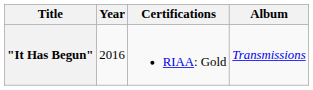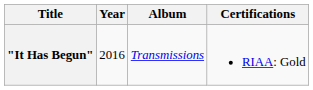columns swapped: Certifications <-> Album
